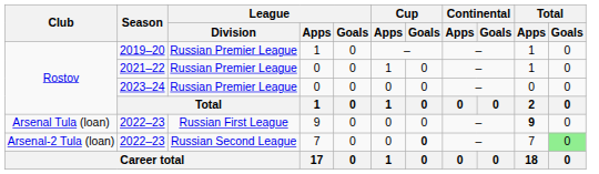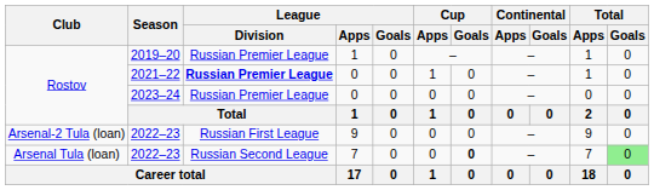2021–22 | League / Division: normal -> bold
2022–23 / 9 | Club: Arsenal Tula (loan) -> Arsenal-2 Tula (loan)
2022–23 / 9 | Total / Apps: bold -> normal
2022–23 / 7 | Club: Arsenal-2 Tula (loan) -> Arsenal Tula (loan)
